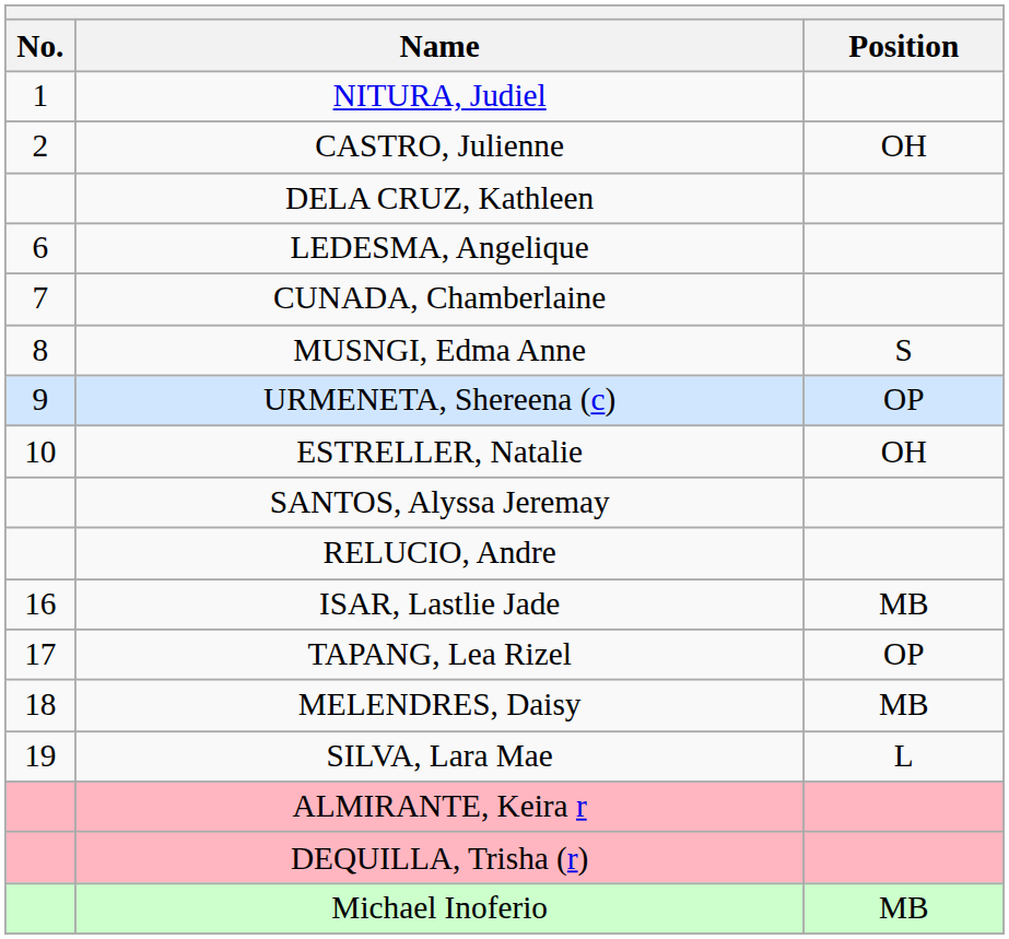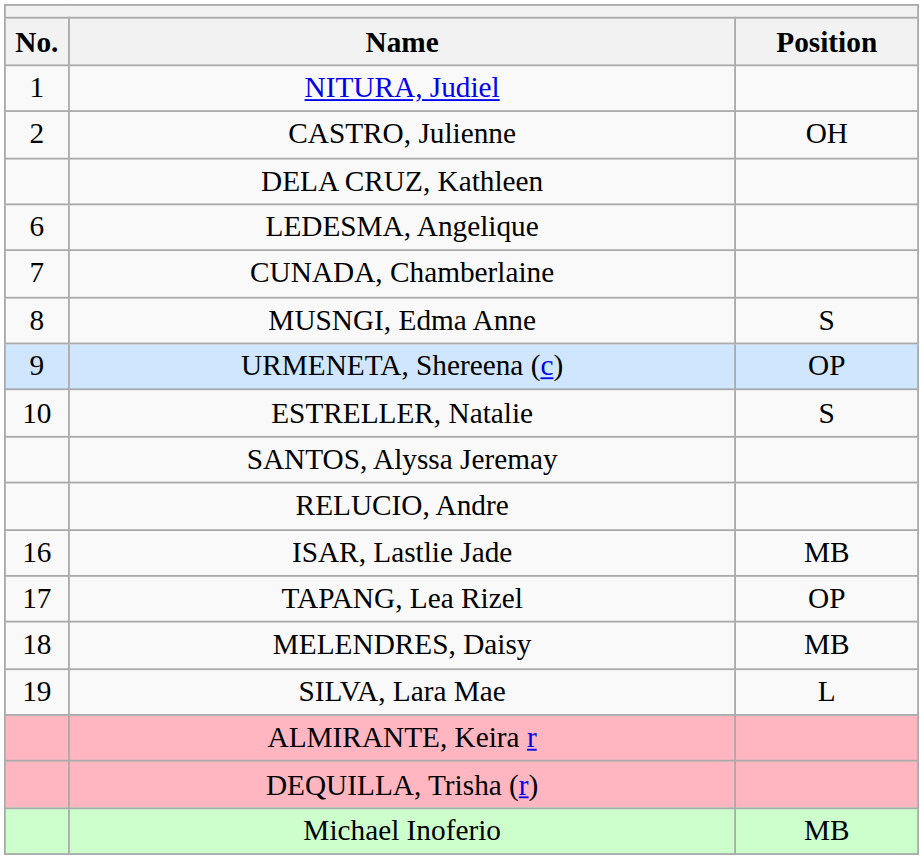ESTRELLER, Natalie | Position: OH -> S
